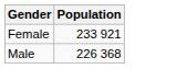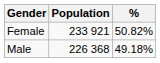+ column: % | 50.82% | 49.18%
